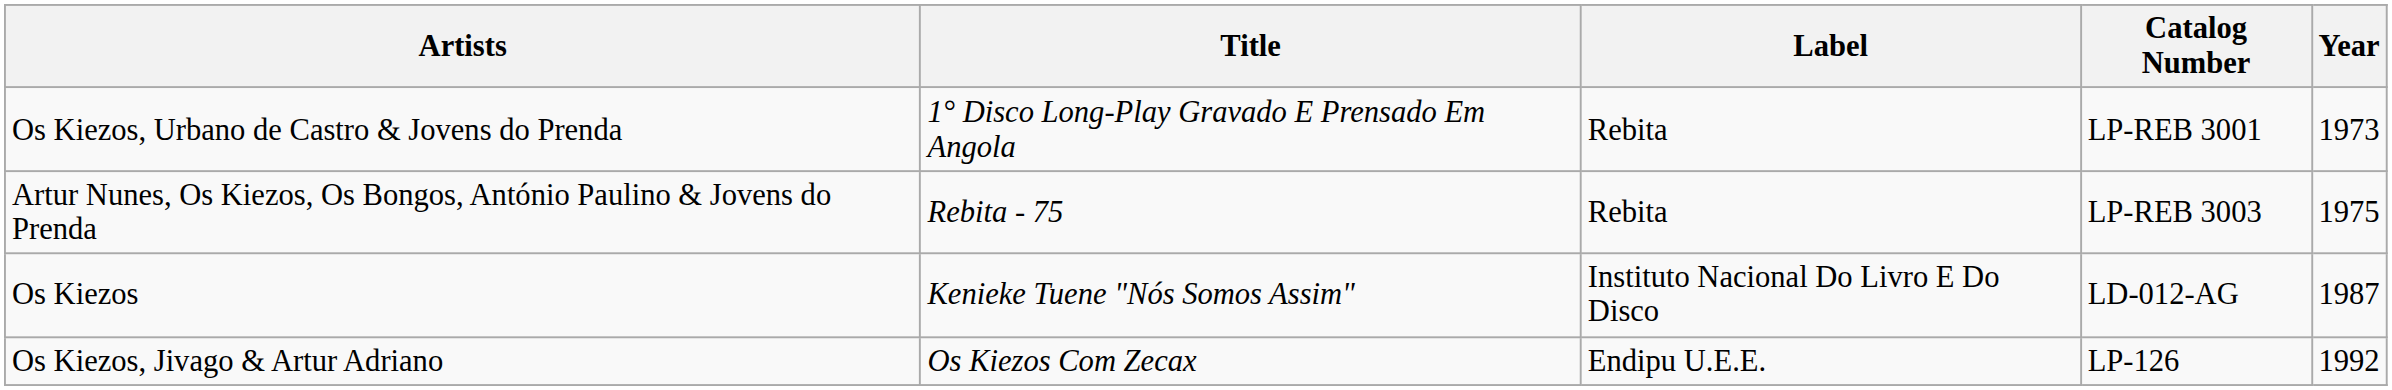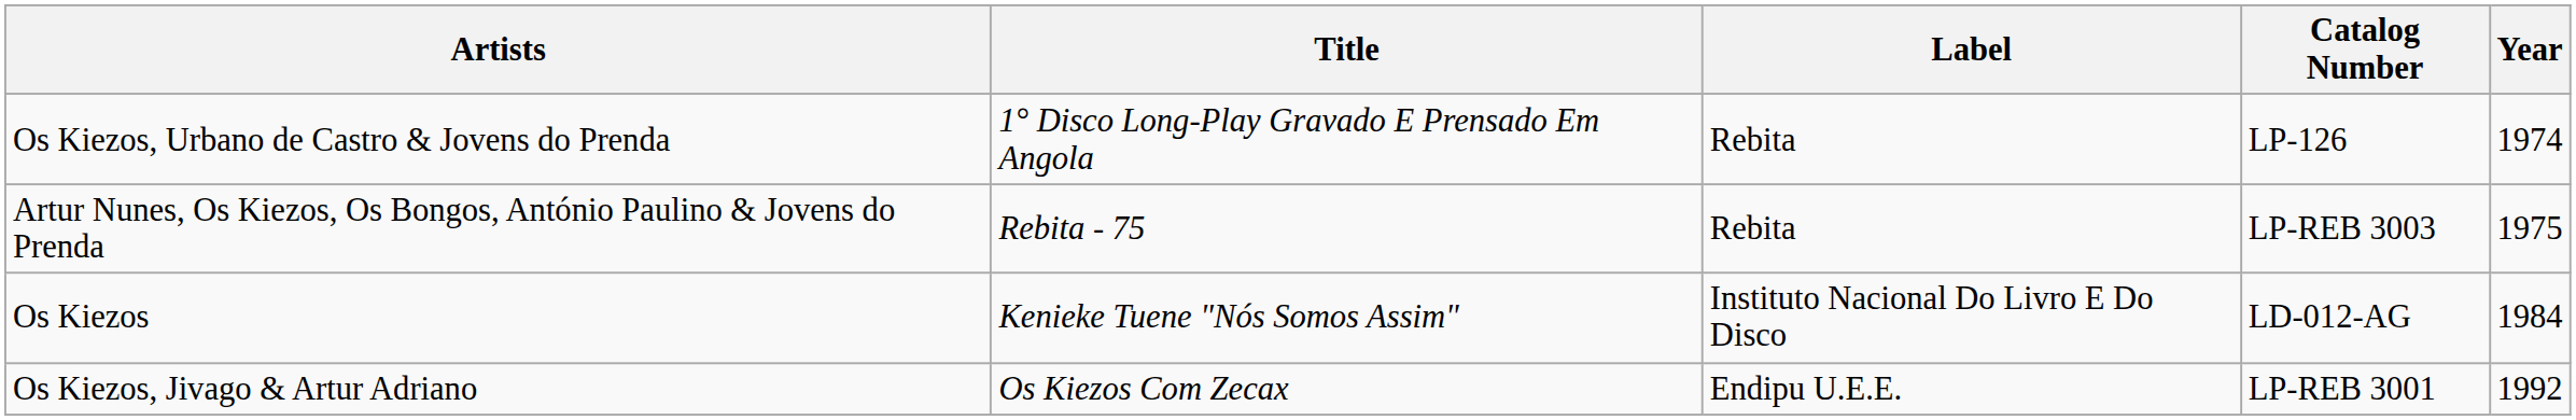Os Kiezos, Urbano de Castro & Jovens do Prenda | Catalog Number: LP-REB 3001 -> LP-126
Os Kiezos, Urbano de Castro & Jovens do Prenda | Year: 1973 -> 1974
Os Kiezos | Year: 1987 -> 1984
Os Kiezos, Jivago & Artur Adriano | Catalog Number: LP-126 -> LP-REB 3001
